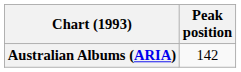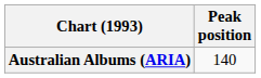Australian Albums (ARIA) | Peak position: 142 -> 140
